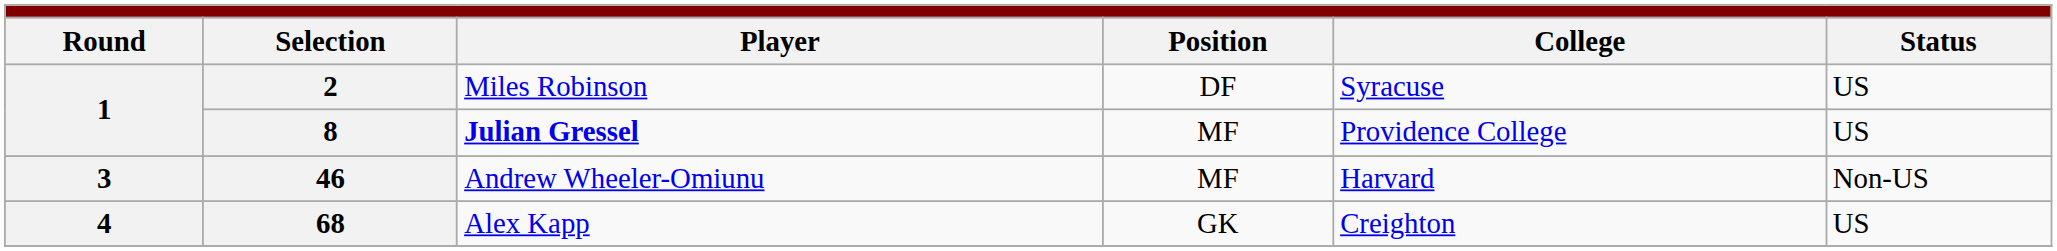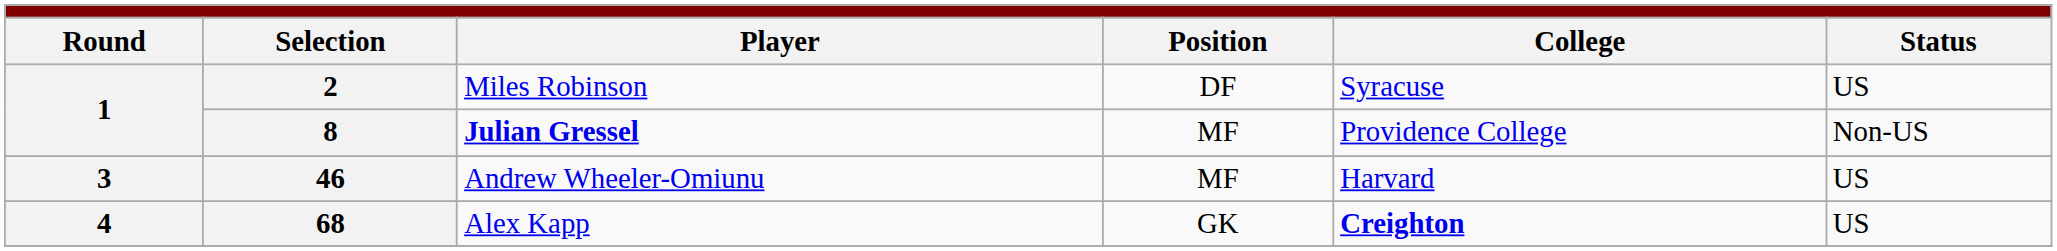8 | column 6: US -> Non-US
46 | column 6: Non-US -> US
68 | column 5: normal -> bold
